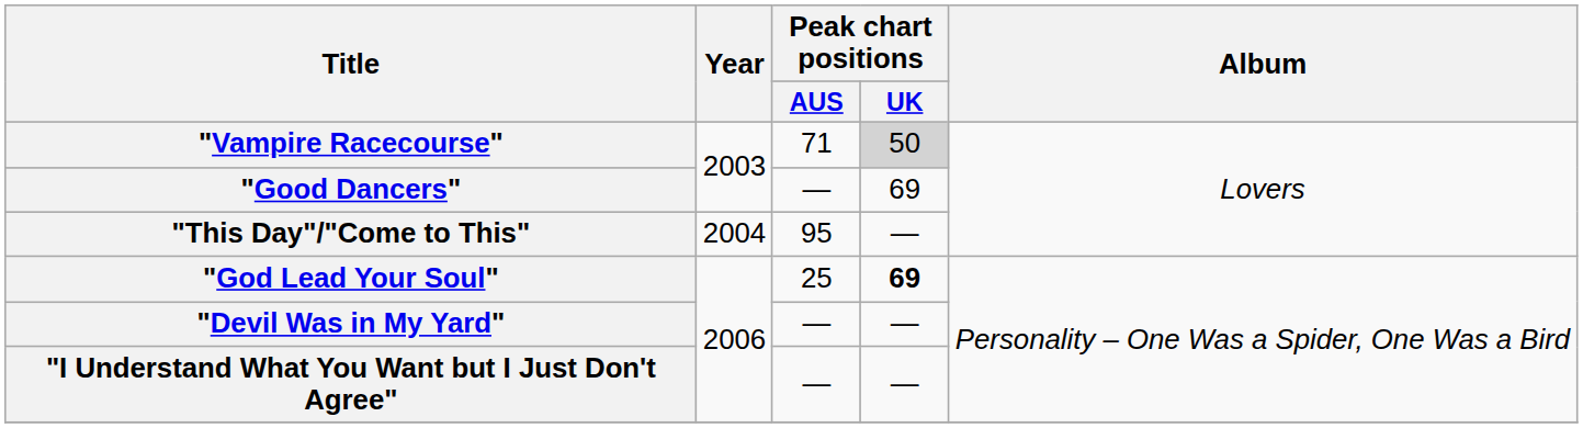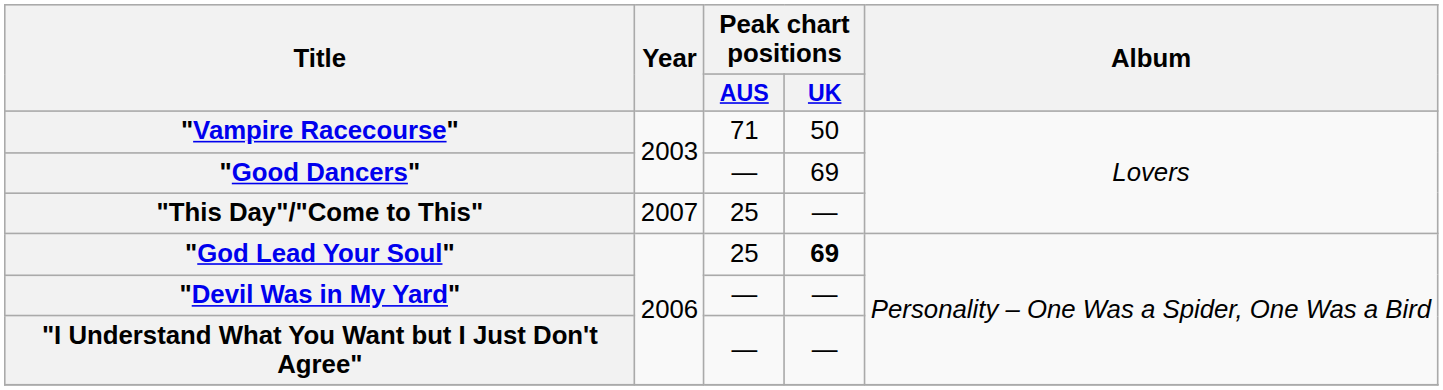"Vampire Racecourse" | Peak chart positions / UK: lightgrey background -> no background
"This Day"/"Come to This" | Year: 2004 -> 2007
"This Day"/"Come to This" | Peak chart positions / AUS: 95 -> 25
